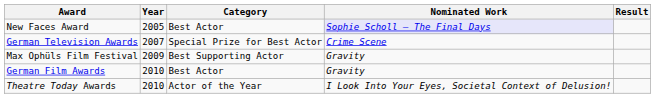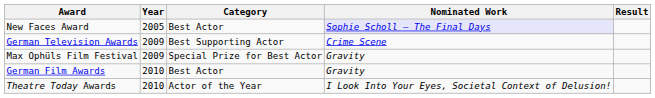German Television Awards | Year: 2007 -> 2009
German Television Awards | Category: Special Prize for Best Actor -> Best Supporting Actor
Max Ophüls Film Festival | Category: Best Supporting Actor -> Special Prize for Best Actor
